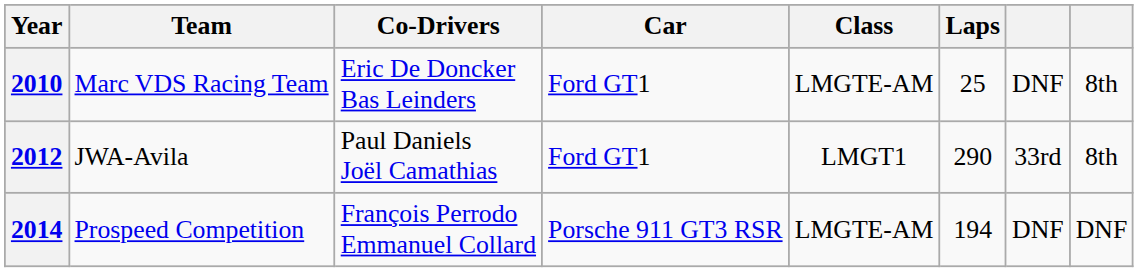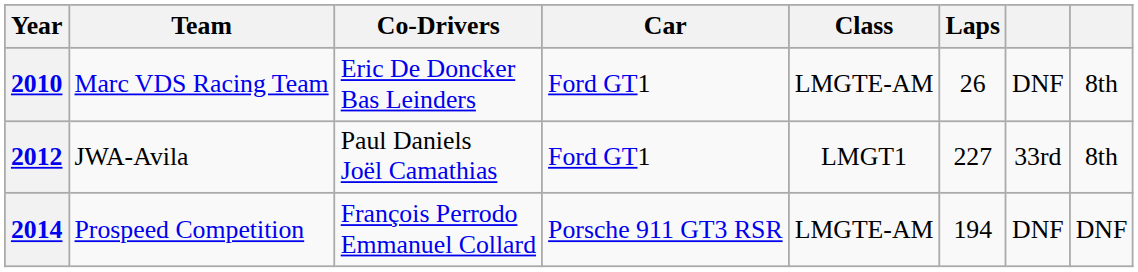2010 | Laps: 25 -> 26
2012 | Laps: 290 -> 227
